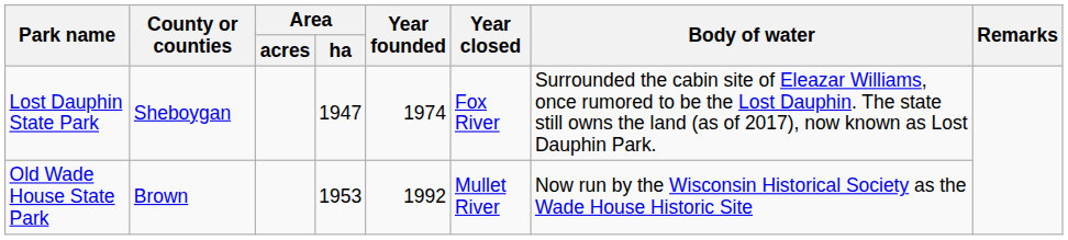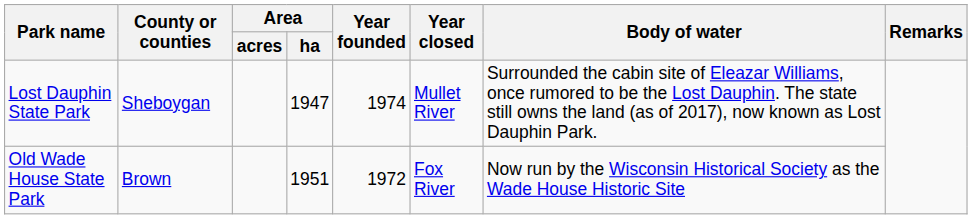Lost Dauphin State Park | Year closed: Fox River -> Mullet River
Old Wade House State Park | Area / ha: 1953 -> 1951
Old Wade House State Park | Year founded: 1992 -> 1972
Old Wade House State Park | Year closed: Mullet River -> Fox River
